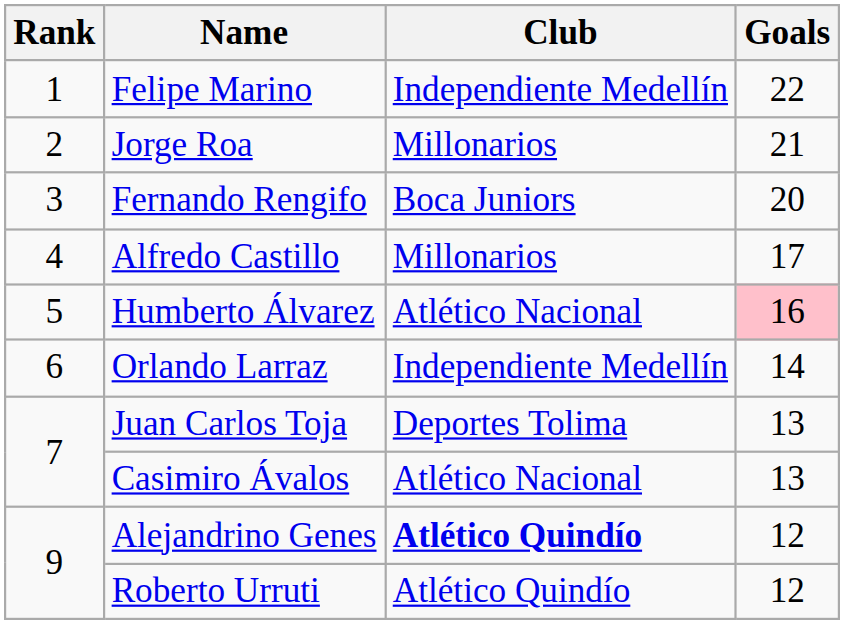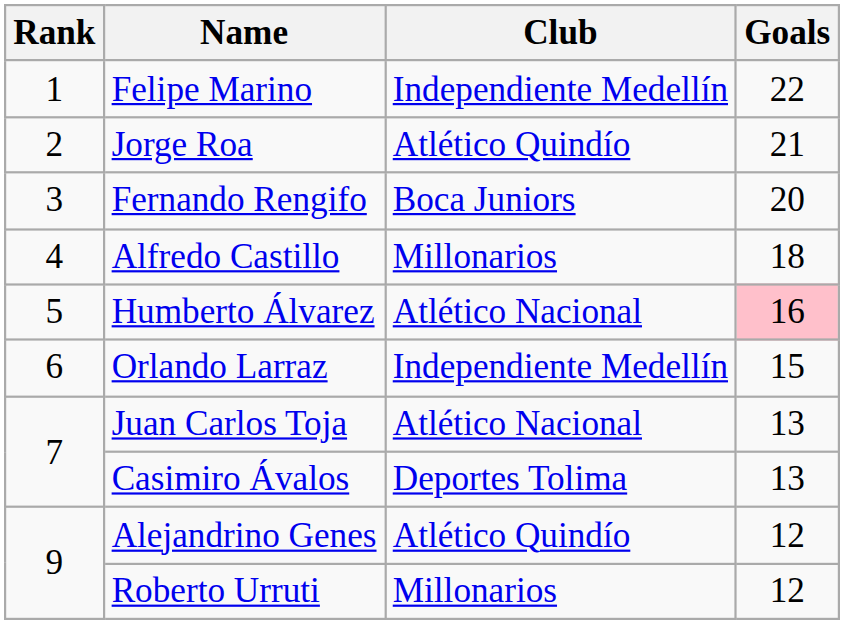Jorge Roa | Club: Millonarios -> Atlético Quindío
Alfredo Castillo | Goals: 17 -> 18
Orlando Larraz | Goals: 14 -> 15
Juan Carlos Toja | Club: Deportes Tolima -> Atlético Nacional
Casimiro Ávalos | Club: Atlético Nacional -> Deportes Tolima
Alejandrino Genes | Club: bold -> normal
Roberto Urruti | Club: Atlético Quindío -> Millonarios
